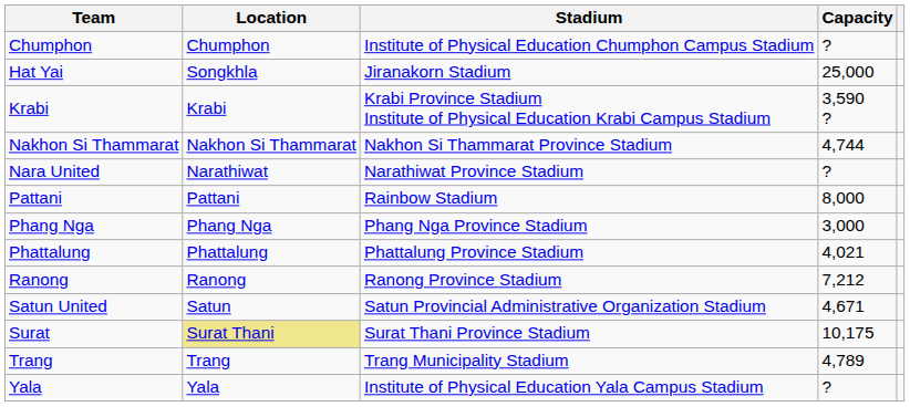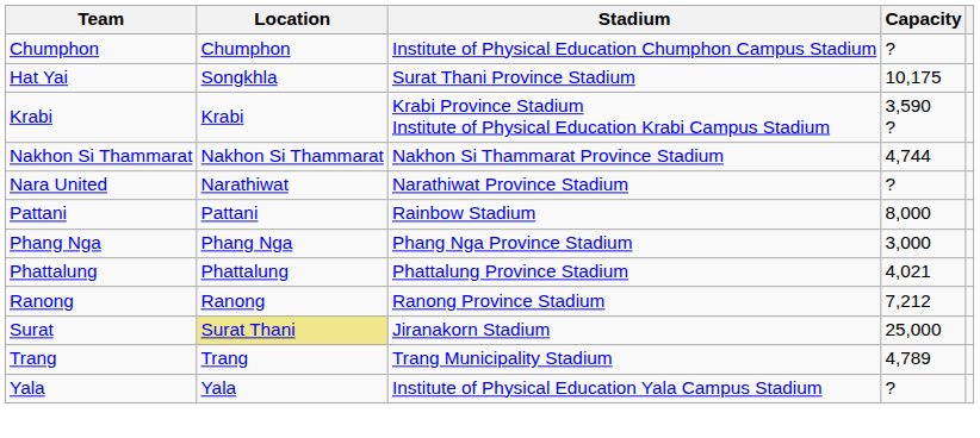Hat Yai | Stadium: Jiranakorn Stadium -> Surat Thani Province Stadium
Hat Yai | Capacity: 25,000 -> 10,175
- row: Satun United | Satun | Satun Provincial Administrative Organization Stadium | 4,671
Surat | Stadium: Surat Thani Province Stadium -> Jiranakorn Stadium
Surat | Capacity: 10,175 -> 25,000
